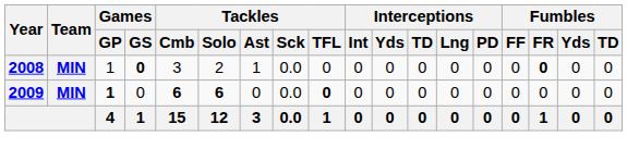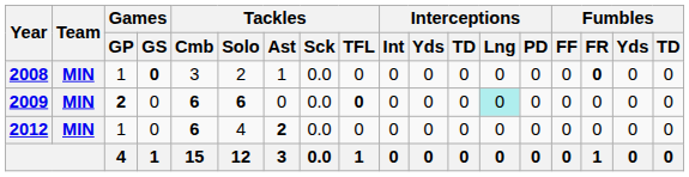2009 | Games / GP: 1 -> 2
2009 | Interceptions / Lng: no background -> paleturquoise background
+ row: 2012 | MIN | 1 | 0 | 6 | 4 | 2 | 0.0 | 0 | 0 | 0 | 0 | 0 | 0 | 0 | 0 | 0 | 0
